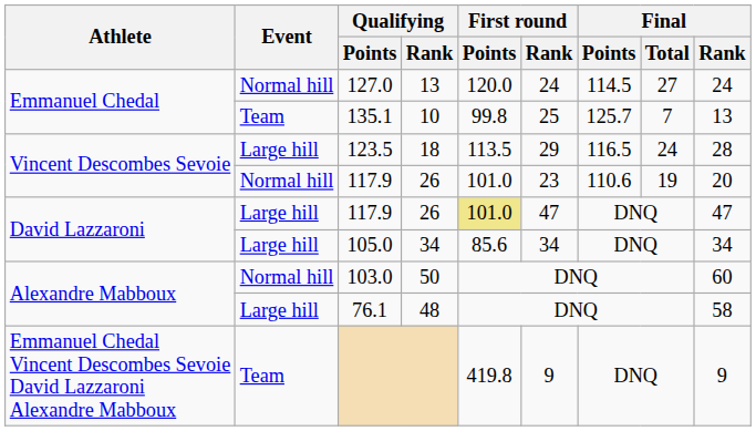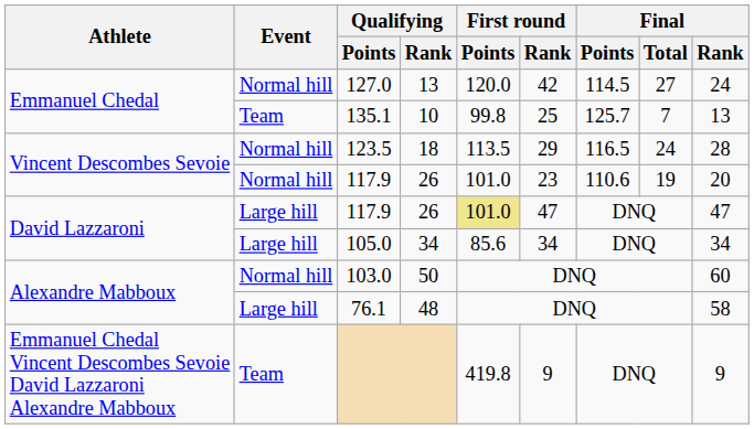127.0 | First round / Rank: 24 -> 42
123.5 | Event: Large hill -> Normal hill
